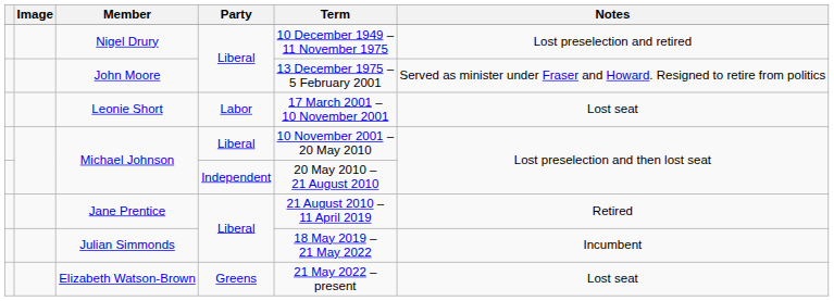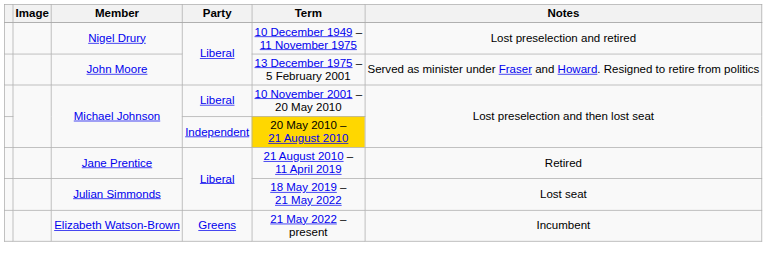- row: Leonie Short | Labor | 17 March 2001 – 10 November 2001 | Lost seat
Michael Johnson / Independent | Term: no background -> gold background
Julian Simmonds | Notes: Incumbent -> Lost seat
Elizabeth Watson-Brown | Notes: Lost seat -> Incumbent
